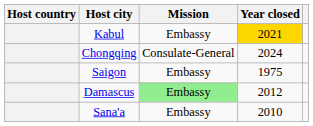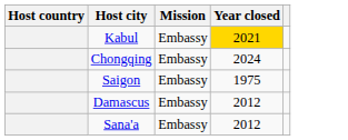Chongqing | Mission: Consulate-General -> Embassy
Damascus | Mission: lightgreen background -> no background
Sana'a | Year closed: 2010 -> 2012
